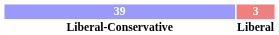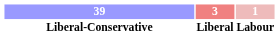+ column: 1 | Labour
